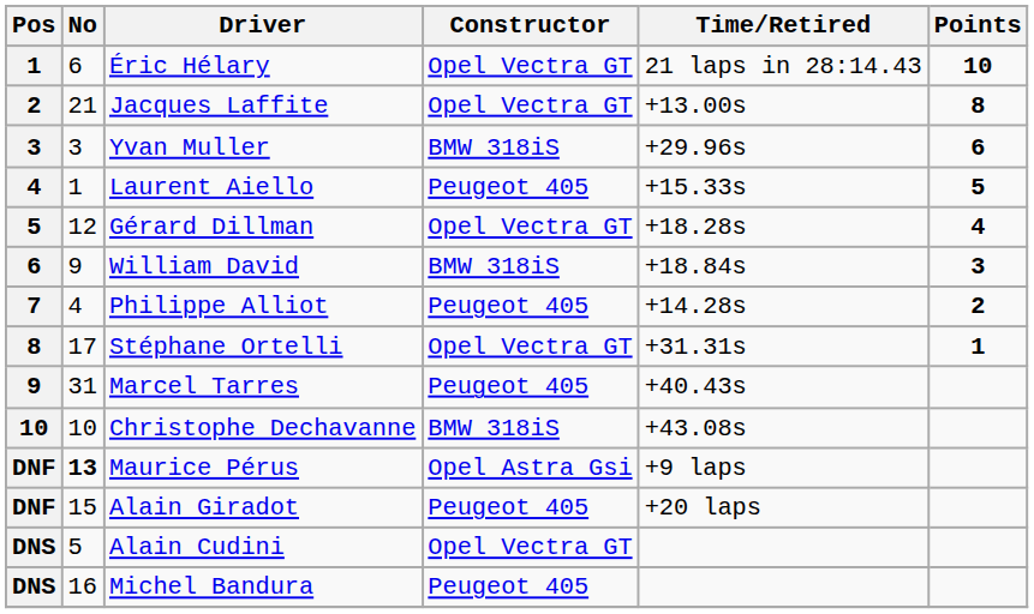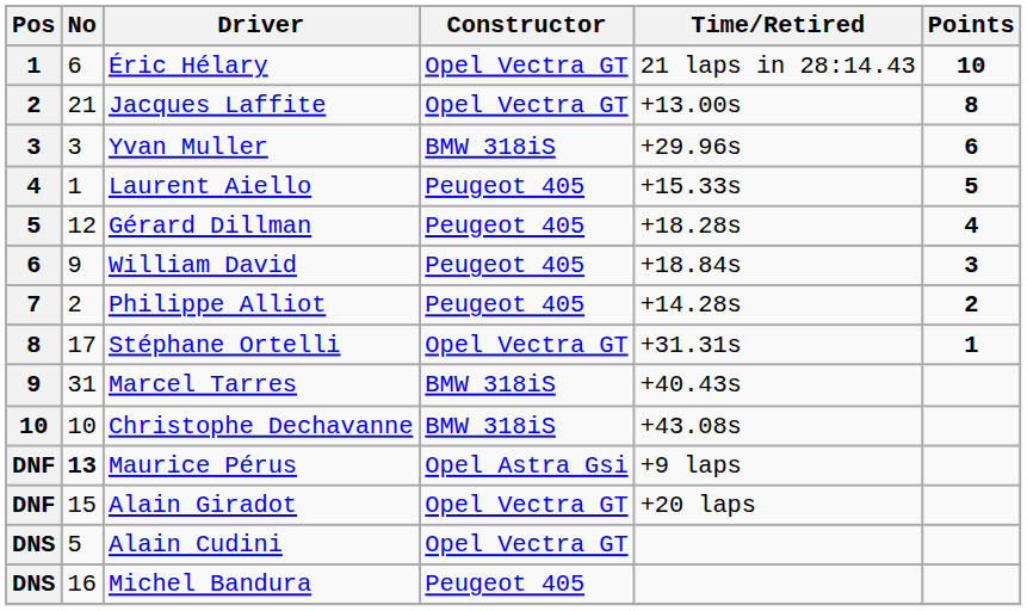Gérard Dillman | Constructor: Opel Vectra GT -> Peugeot 405
William David | Constructor: BMW 318iS -> Peugeot 405
Philippe Alliot | No: 4 -> 2
Marcel Tarres | Constructor: Peugeot 405 -> BMW 318iS
Alain Giradot | Constructor: Peugeot 405 -> Opel Vectra GT
